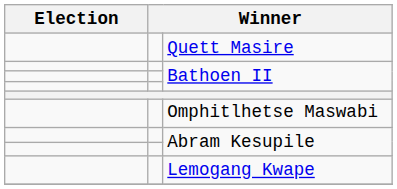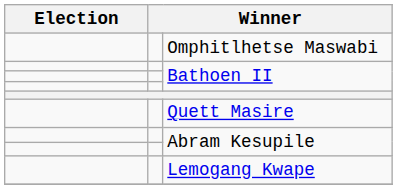rows swapped: Quett Masire <-> Omphitlhetse Maswabi
